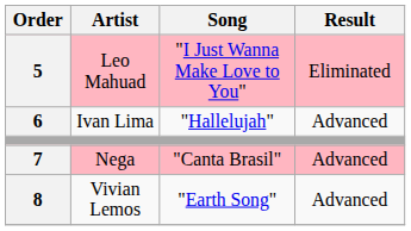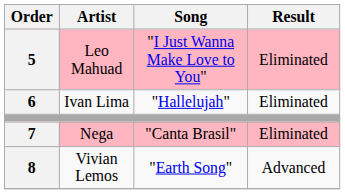Ivan Lima | Result: Advanced -> Eliminated
Nega | Result: Advanced -> Eliminated
